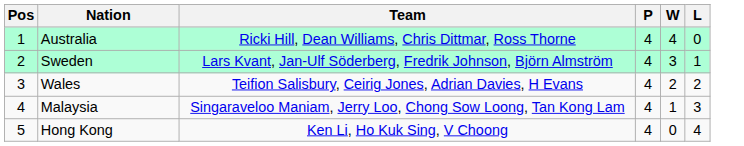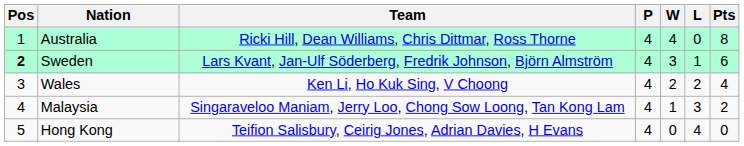+ column: Pts | 8 | 6 | 4 | 2 | 0
Sweden | Pos: normal -> bold
Wales | Team: Teifion Salisbury, Ceirig Jones, Adrian Davies, H Evans -> Ken Li, Ho Kuk Sing, V Choong
Hong Kong | Team: Ken Li, Ho Kuk Sing, V Choong -> Teifion Salisbury, Ceirig Jones, Adrian Davies, H Evans
